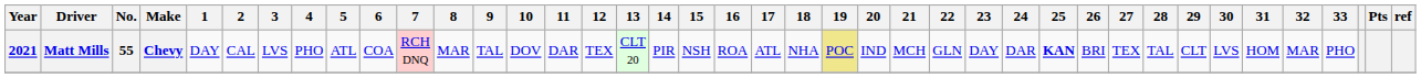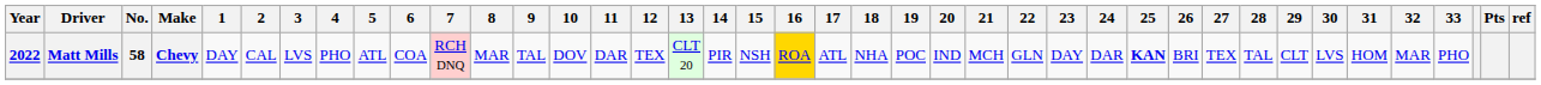Matt Mills | Year: 2021 -> 2022
Matt Mills | No.: 55 -> 58
Matt Mills | 16: no background -> gold background
Matt Mills | 19: khaki background -> no background
